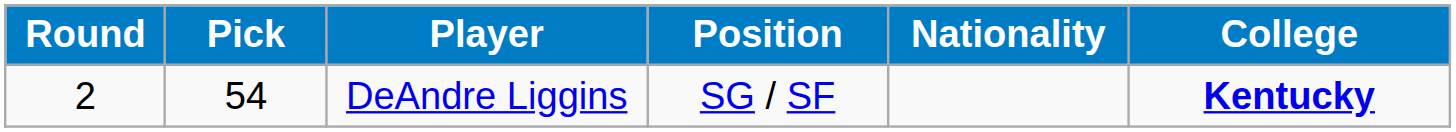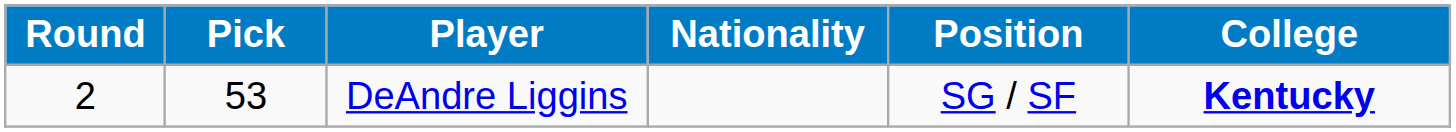columns swapped: Position <-> Nationality
DeAndre Liggins | Pick: 54 -> 53
